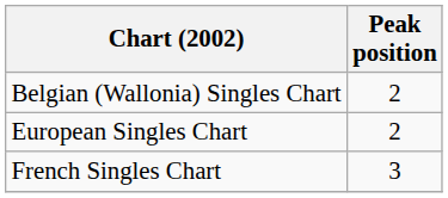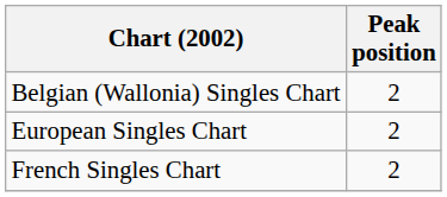French Singles Chart | Peak position: 3 -> 2
